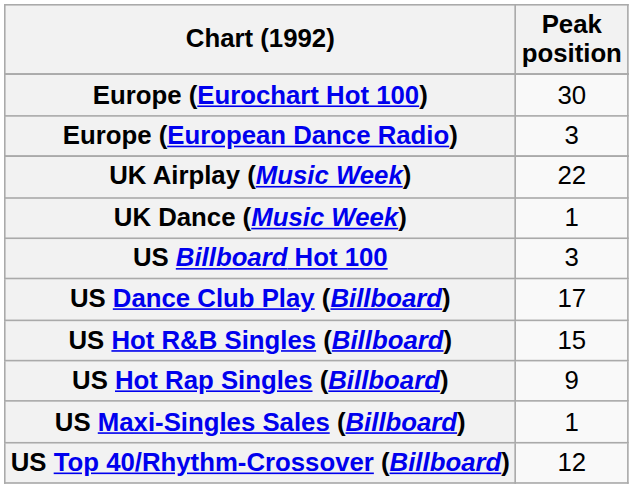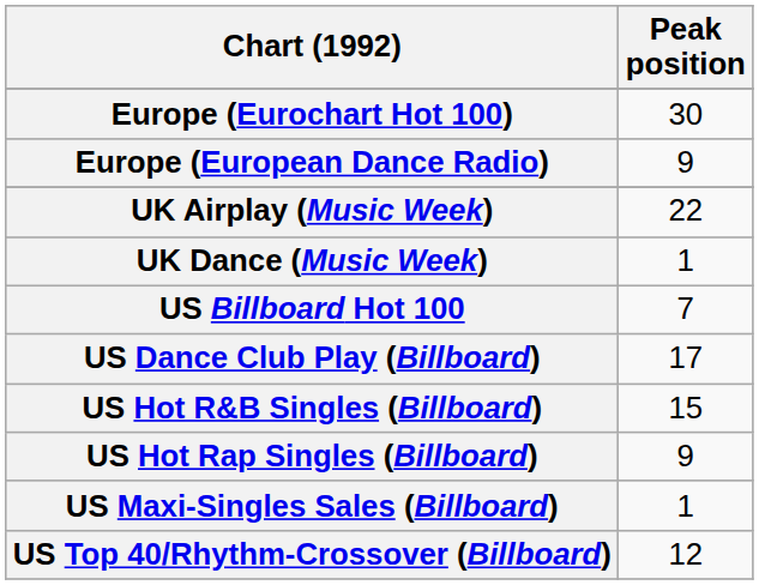Europe (European Dance Radio) | Peak position: 3 -> 9
US Billboard Hot 100 | Peak position: 3 -> 7
